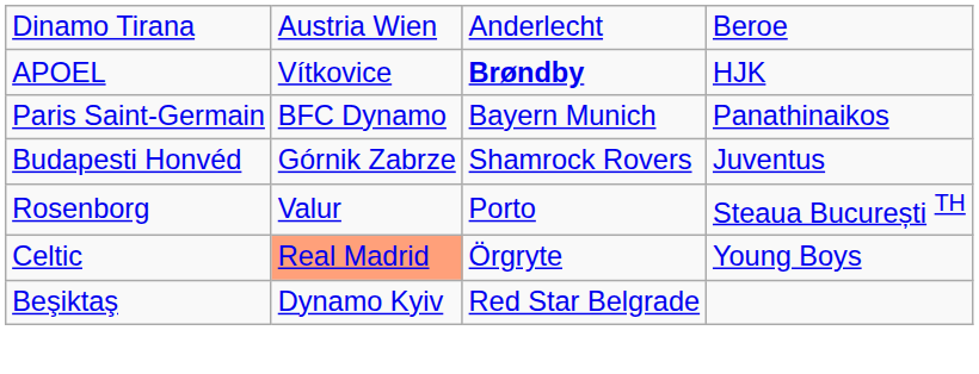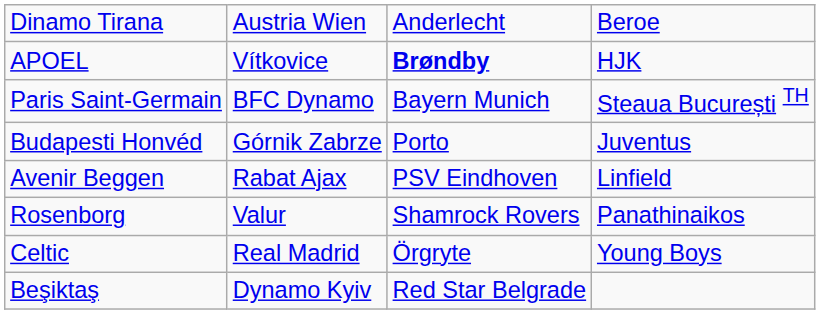Paris Saint-Germain | column 4: Panathinaikos -> Steaua București TH
Budapesti Honvéd | column 3: Shamrock Rovers -> Porto
+ row: Avenir Beggen | Rabat Ajax | PSV Eindhoven | Linfield
Rosenborg | column 3: Porto -> Shamrock Rovers
Rosenborg | column 4: Steaua București TH -> Panathinaikos
Celtic | column 2: lightsalmon background -> no background
